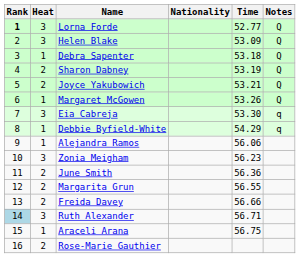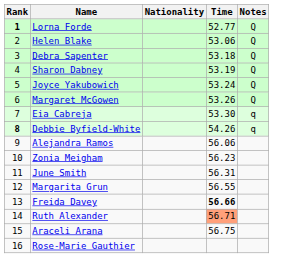- column: Heat | 3 | 3 | 1 | 2 | 2 | 1 | 3 | 1 | 1 | 3 | 2 | 2 | 2 | 3 | 1 | 2
Helen Blake | Time: 53.09 -> 53.06
Joyce Yakubowich | Time: 53.21 -> 53.24
Debbie Byfield-White | Rank: normal -> bold
Debbie Byfield-White | Time: 54.29 -> 54.26
June Smith | Time: 56.36 -> 56.31
Freida Davey | Time: normal -> bold
Ruth Alexander | Rank: lightblue background -> no background
Ruth Alexander | Time: no background -> lightsalmon background
